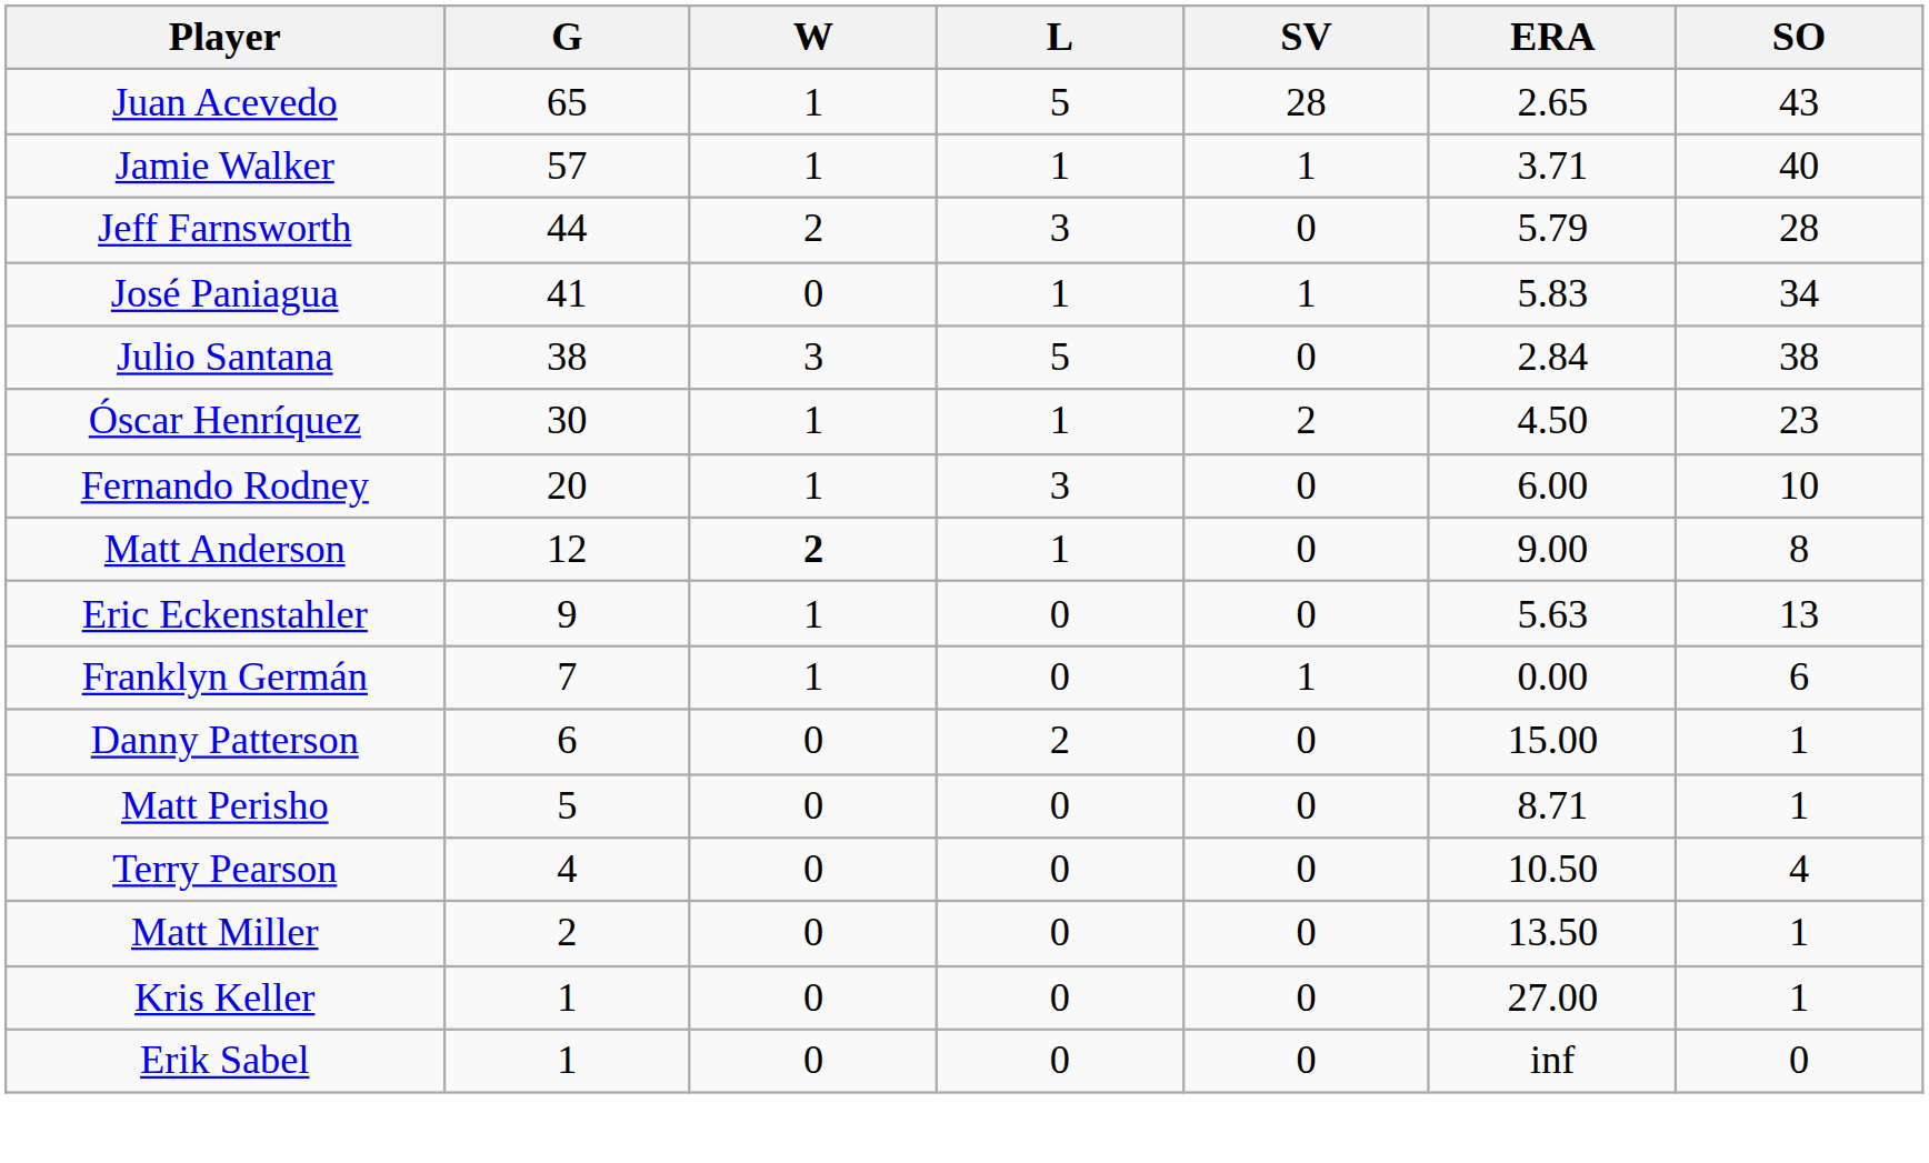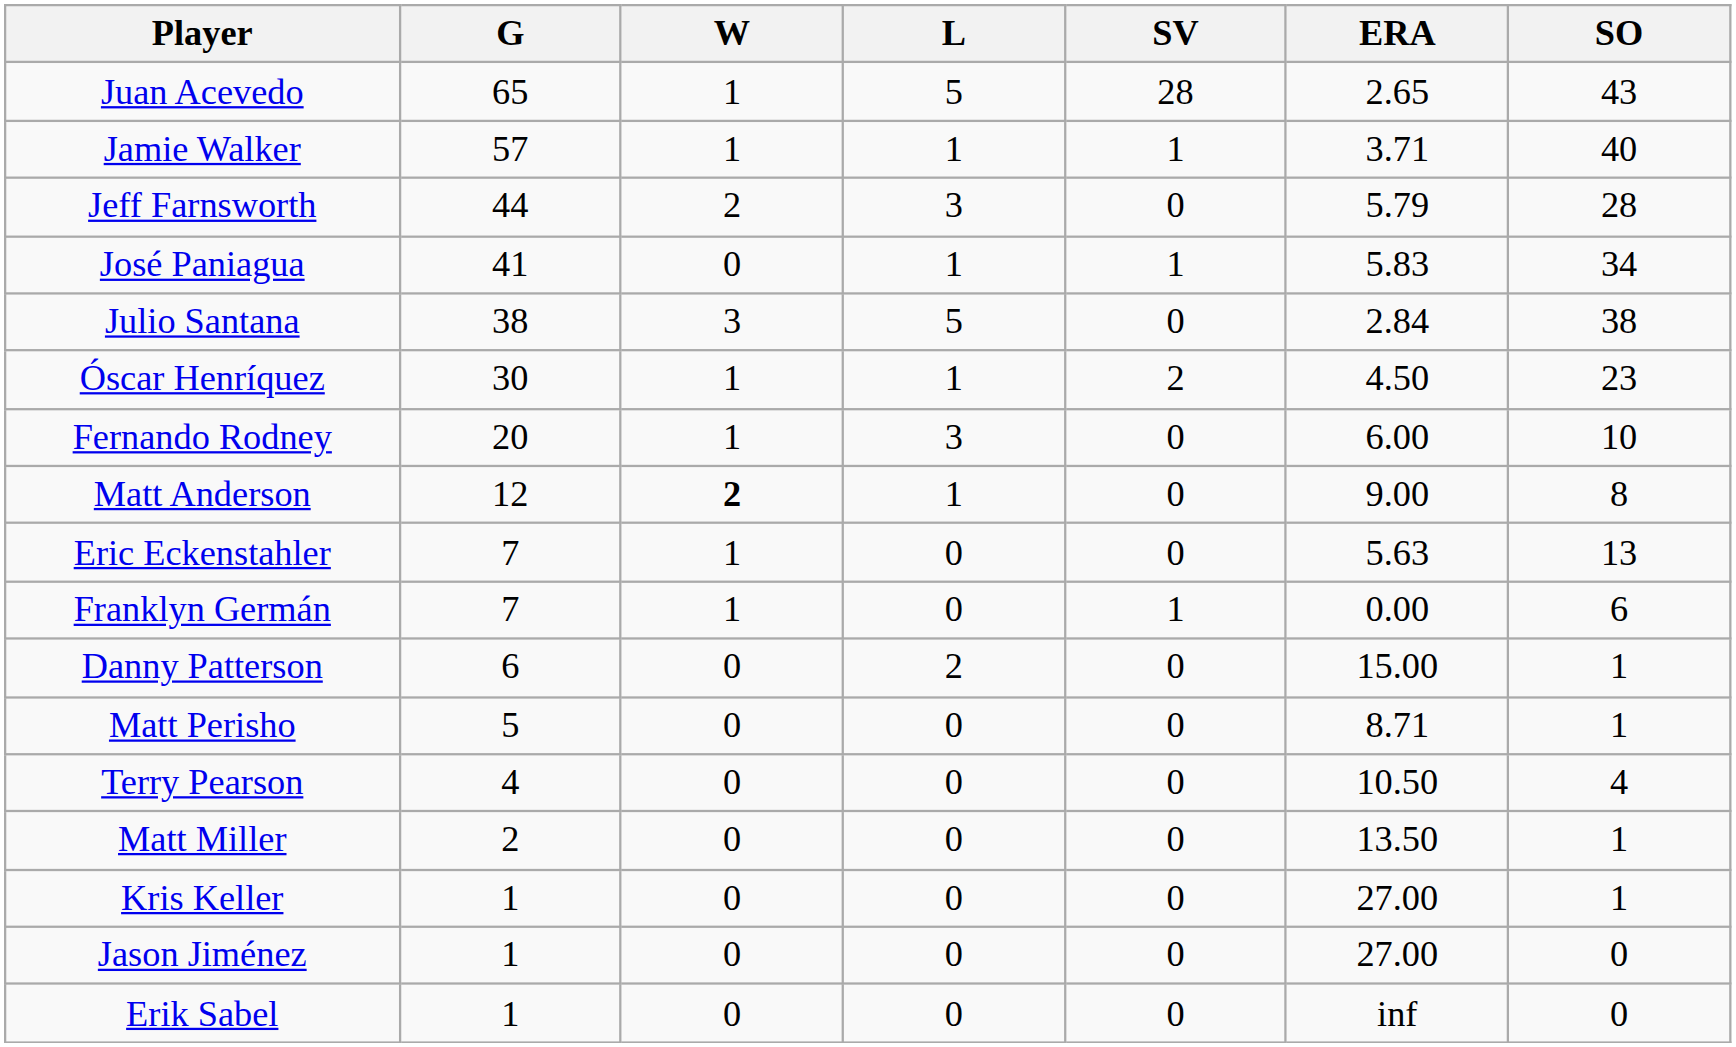Eric Eckenstahler | G: 9 -> 7
+ row: Jason Jiménez | 1 | 0 | 0 | 0 | 27.00 | 0
